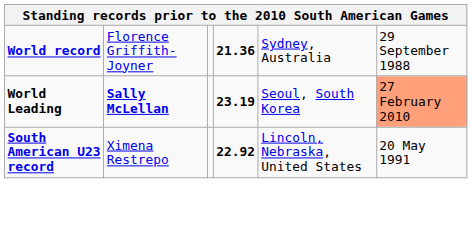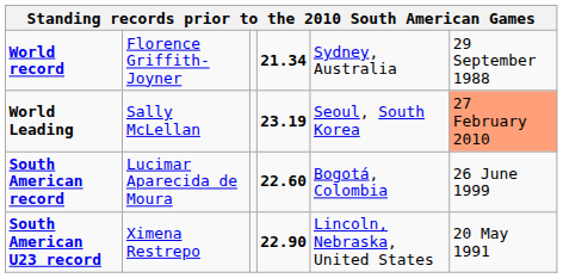World record | column 4: 21.36 -> 21.34
World Leading | column 2: bold -> normal
+ row: South American record | Lucimar Aparecida de Moura | 22.60 | Bogotá, Colombia | 26 June 1999
South American U23 record | column 4: 22.92 -> 22.90
